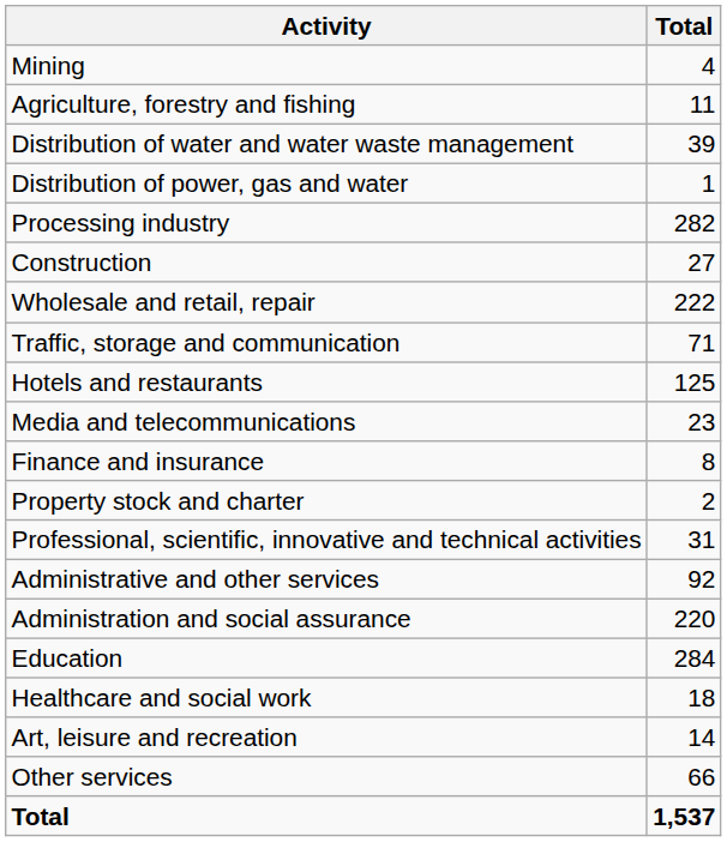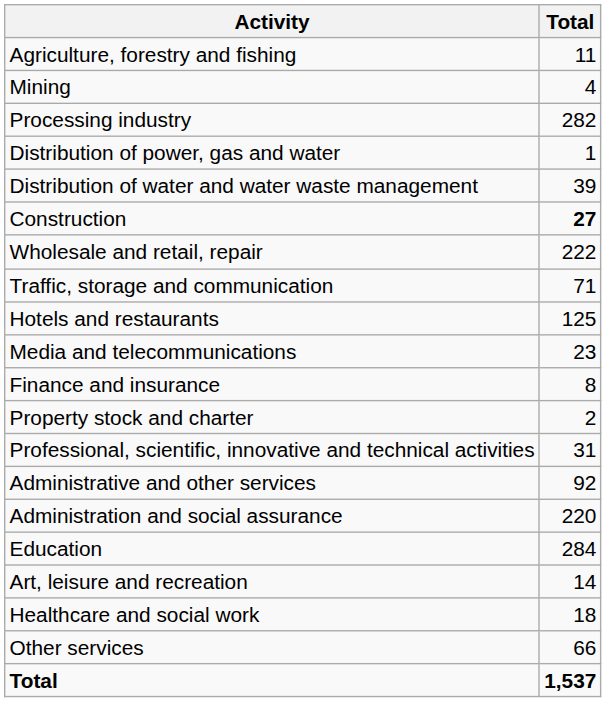rows swapped: Agriculture, forestry and fishing <-> Mining
rows swapped: Processing industry <-> Distribution of water and water waste management
Construction | Total: normal -> bold
rows swapped: Healthcare and social work <-> Art, leisure and recreation
